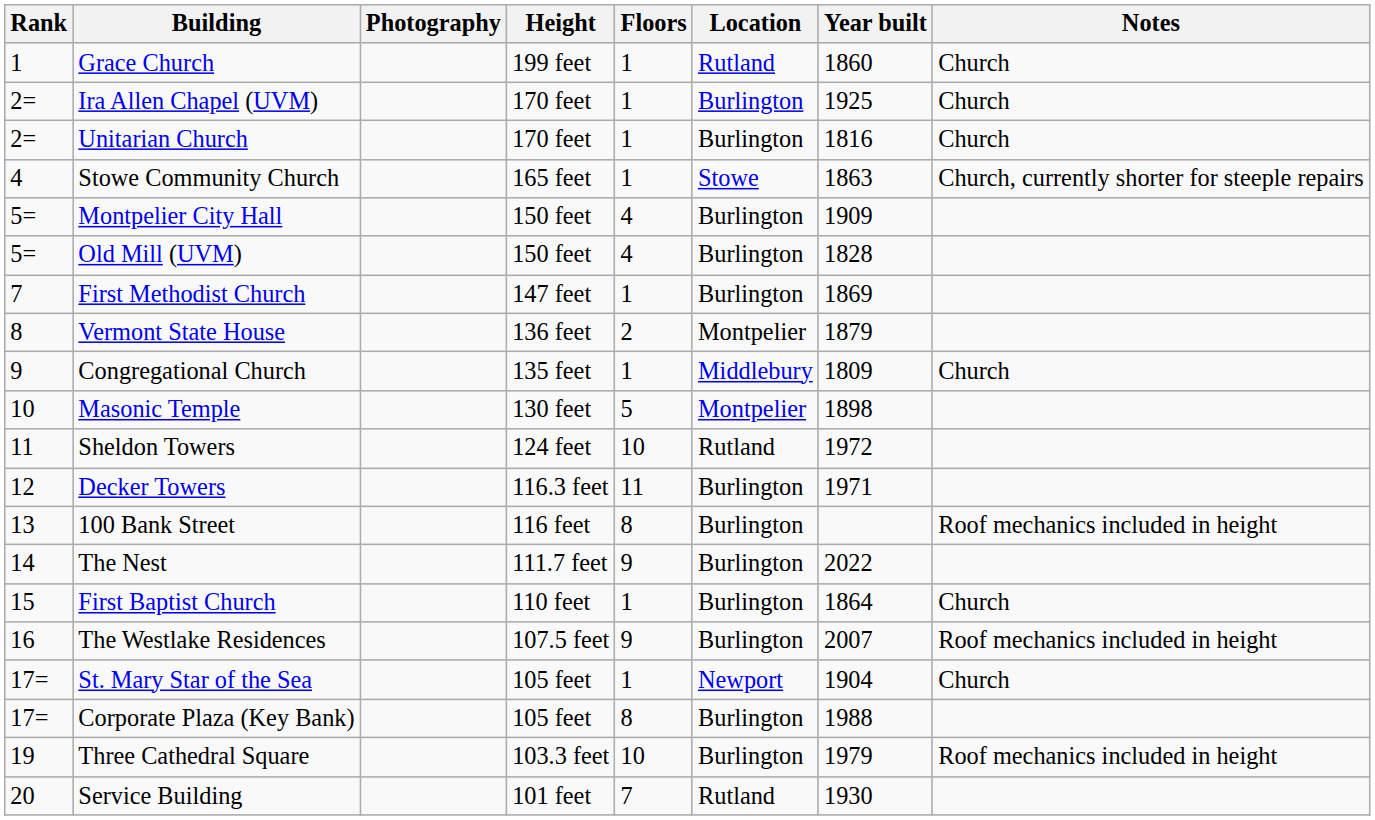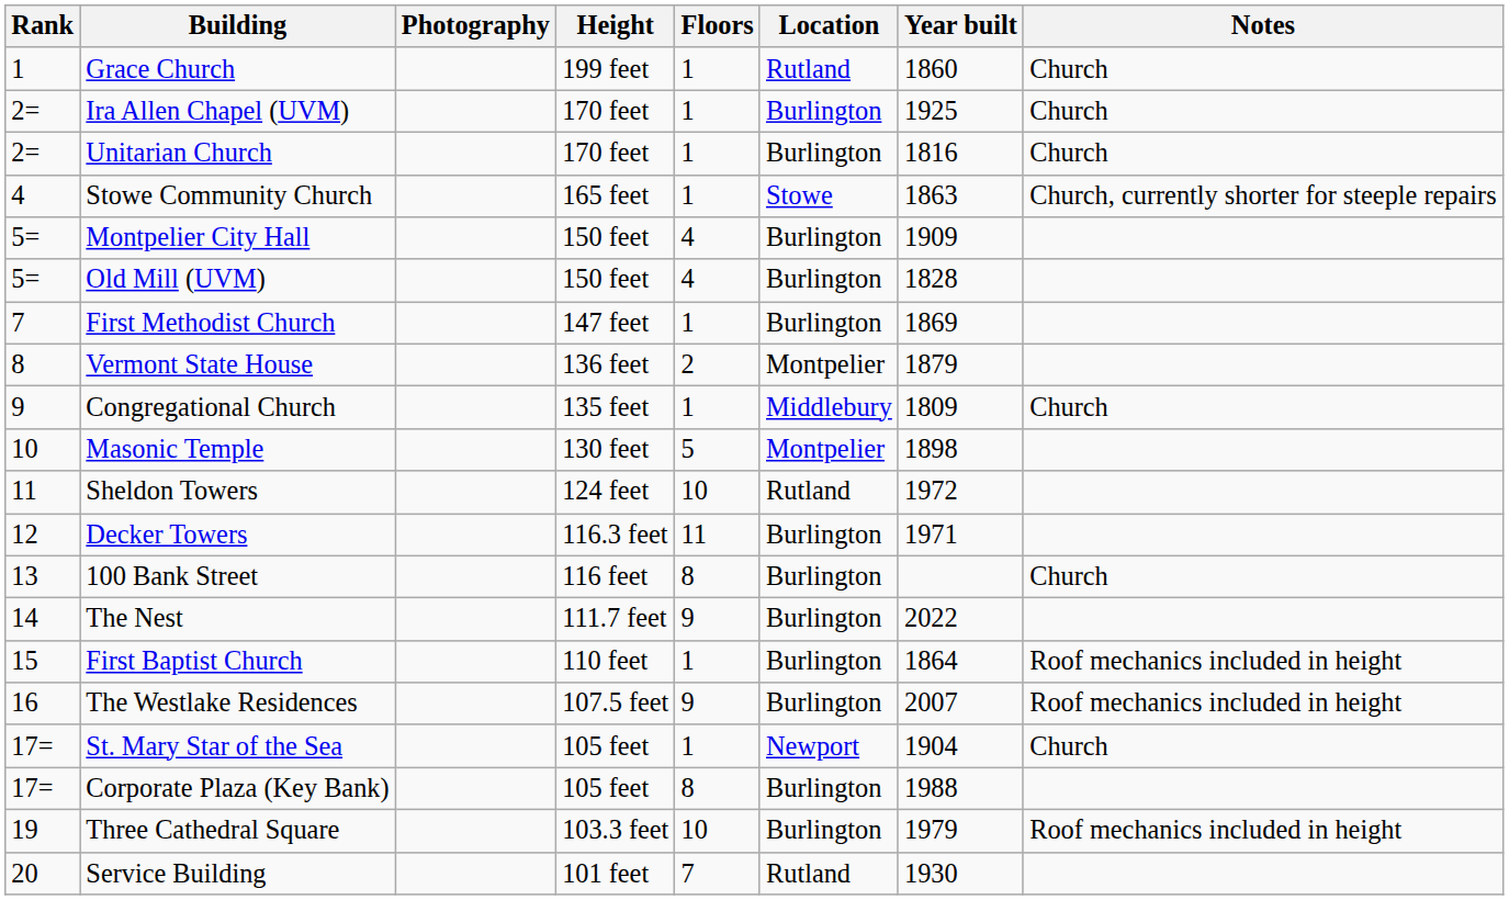100 Bank Street | Notes: Roof mechanics included in height -> Church
First Baptist Church | Notes: Church -> Roof mechanics included in height
